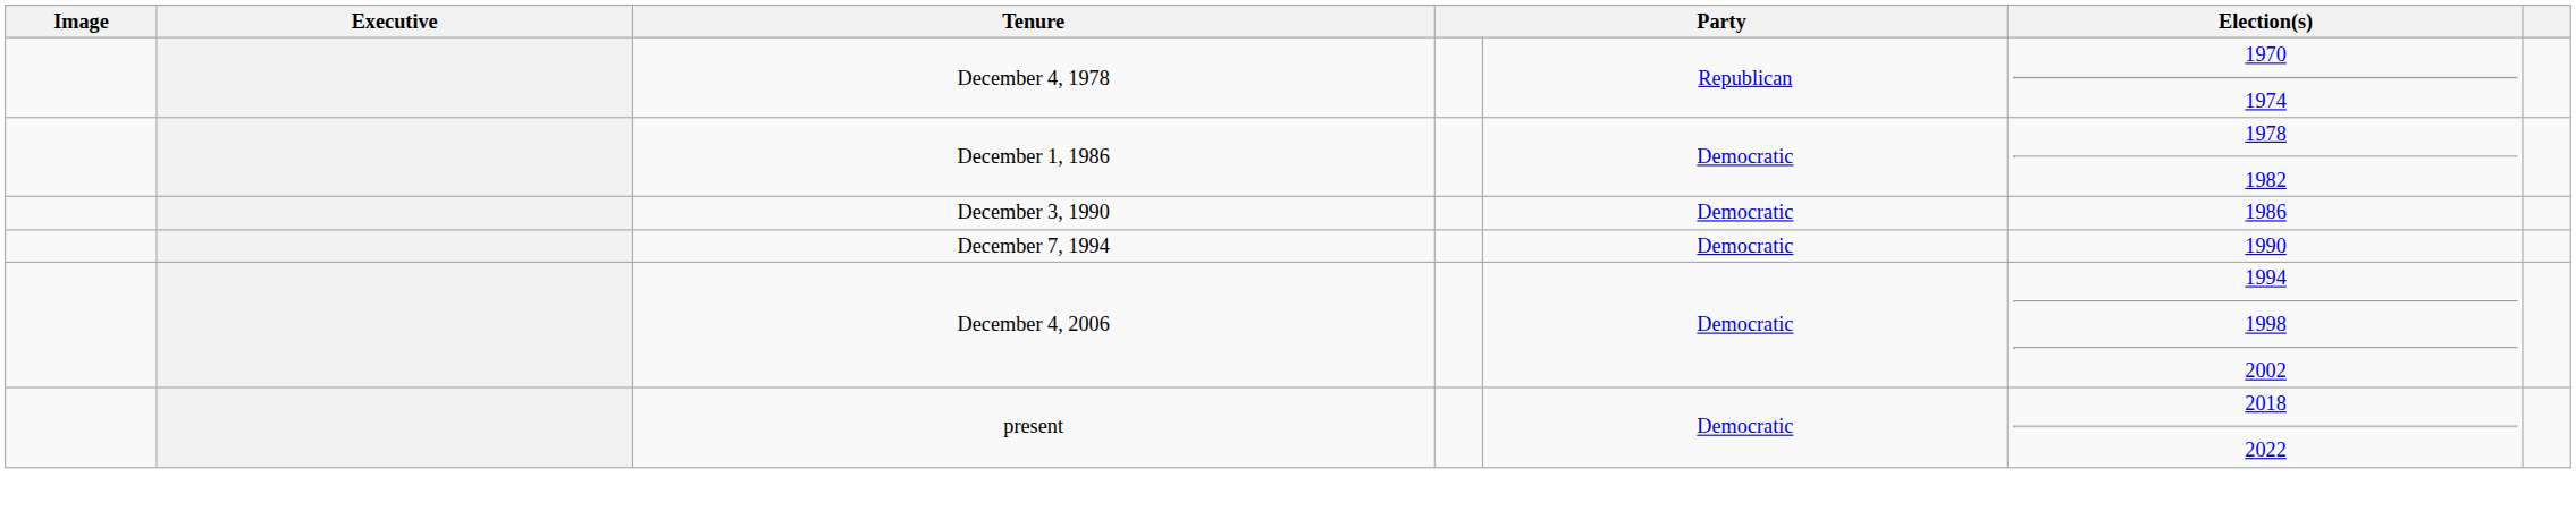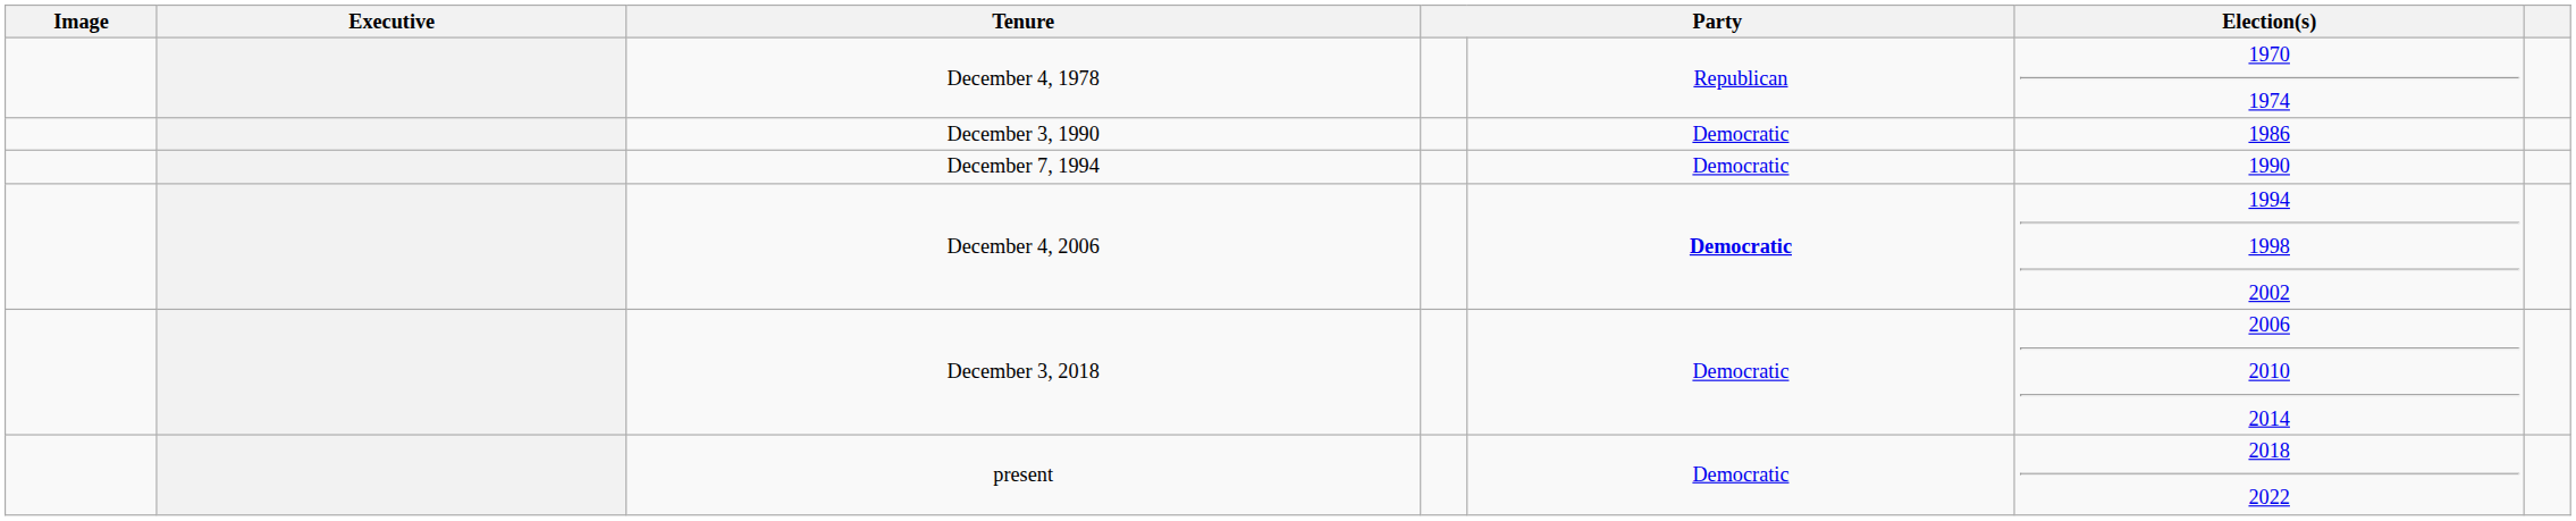- row: December 1, 1986 | Democratic | 1978 1982
December 4, 2006 | column 5: normal -> bold
+ row: December 3, 2018 | Democratic | 2006 2010 2014
